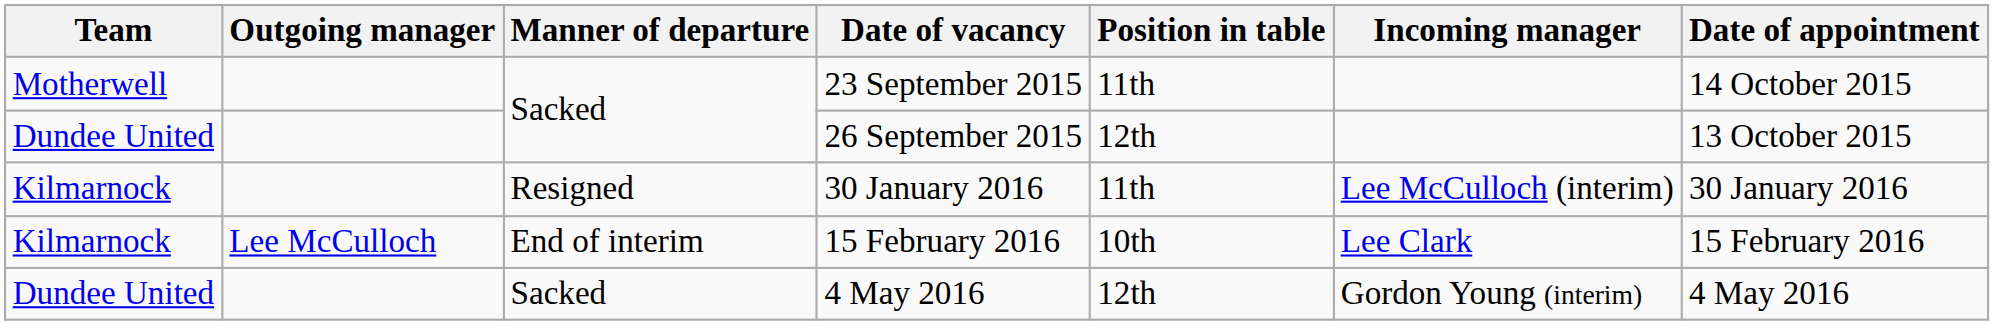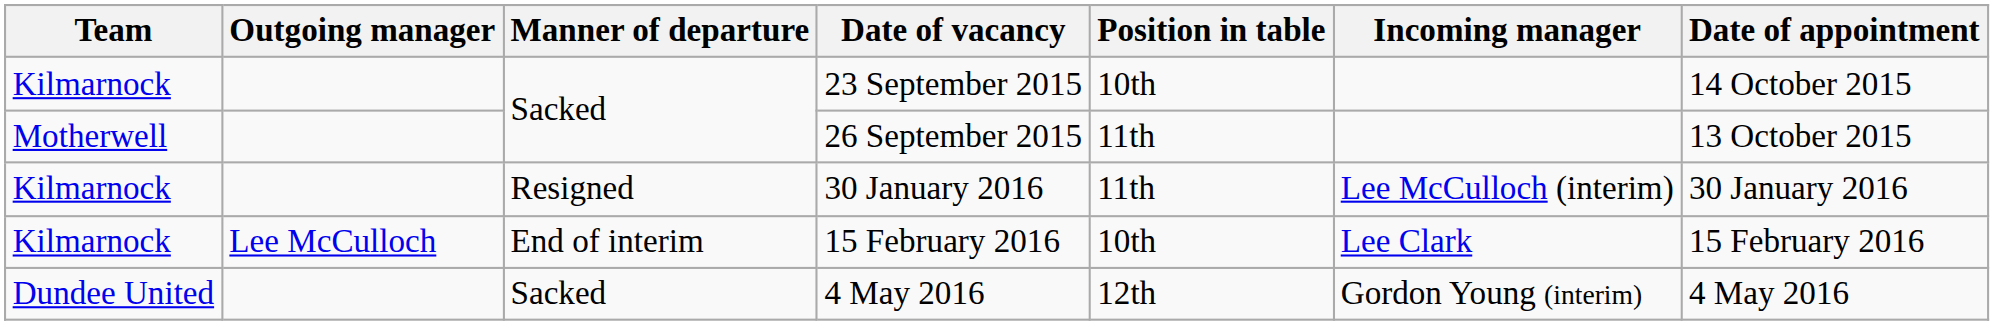23 September 2015 | Team: Motherwell -> Kilmarnock
23 September 2015 | Position in table: 11th -> 10th
26 September 2015 | Team: Dundee United -> Motherwell
26 September 2015 | Position in table: 12th -> 11th
